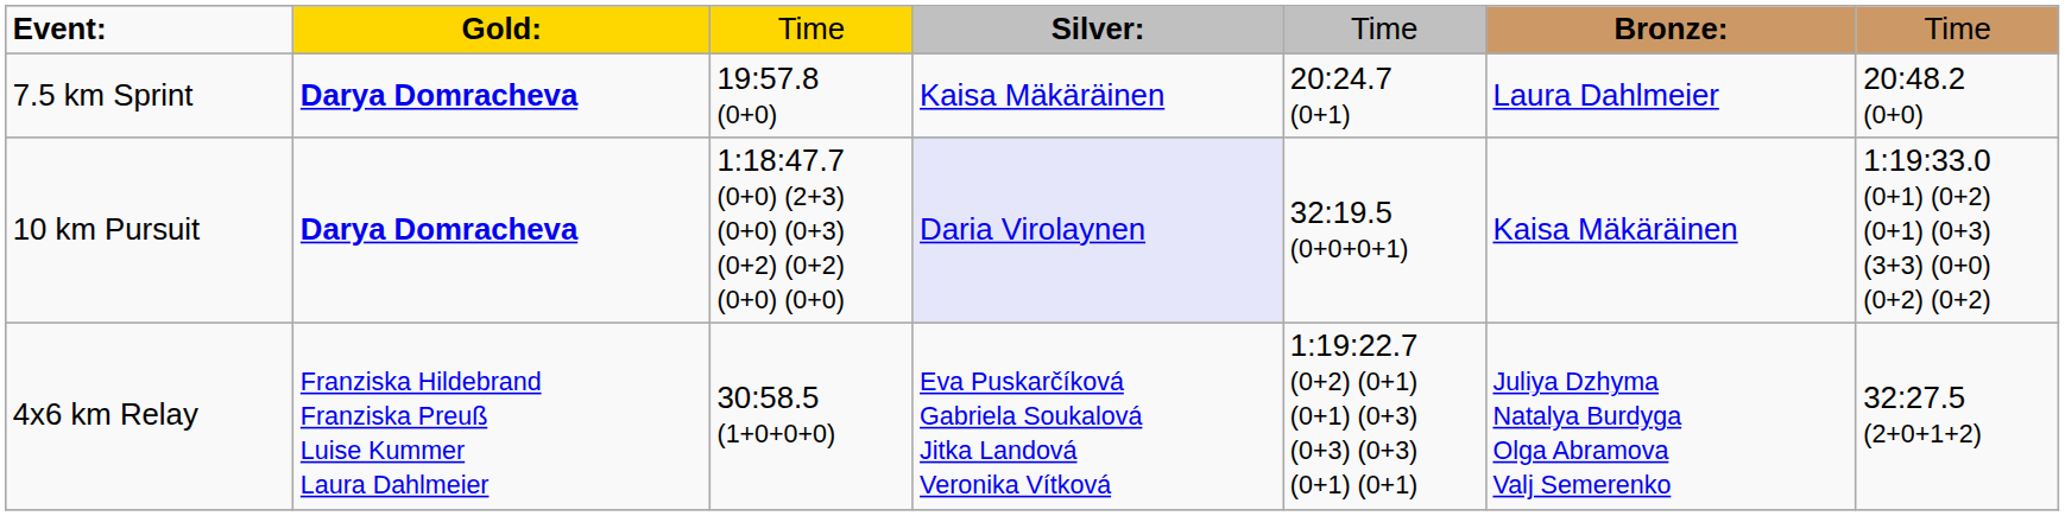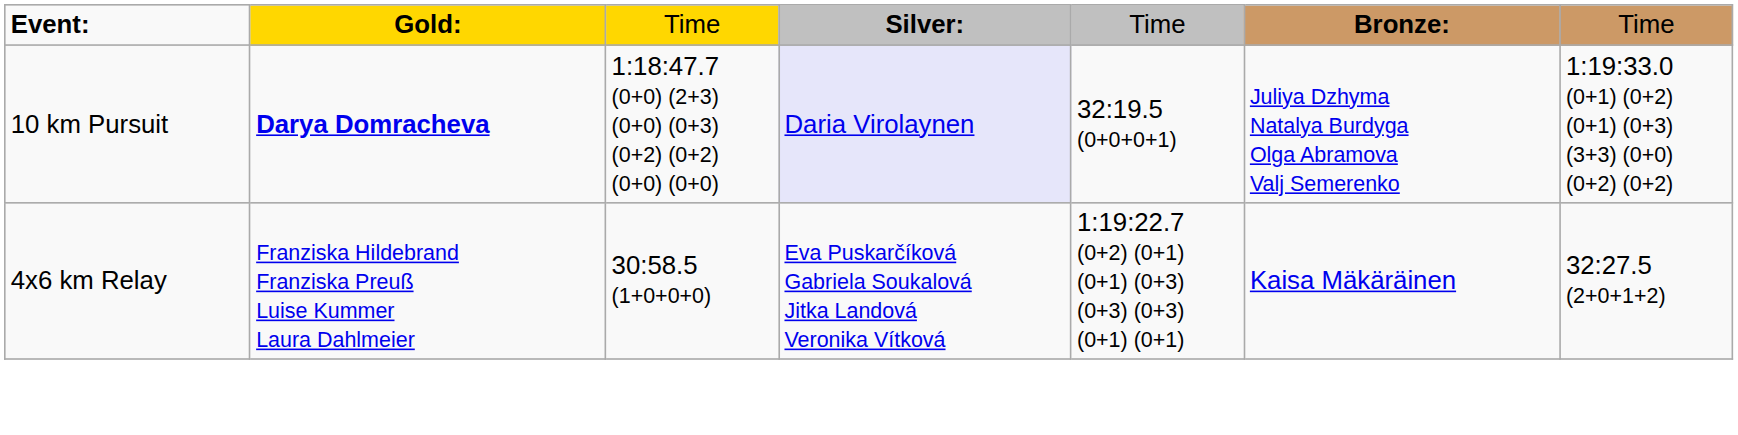- row: 7.5 km Sprint | Darya Domracheva | 19:57.8 (0+0) | Kaisa Mäkäräinen | 20:24.7 (0+1) | Laura Dahlmeier | 20:48.2 (0+0)
10 km Pursuit | column 6: Kaisa Mäkäräinen -> Juliya Dzhyma Natalya Burdyga Olga Abramova Valj Semerenko
4x6 km Relay | column 6: Juliya Dzhyma Natalya Burdyga Olga Abramova Valj Semerenko -> Kaisa Mäkäräinen
